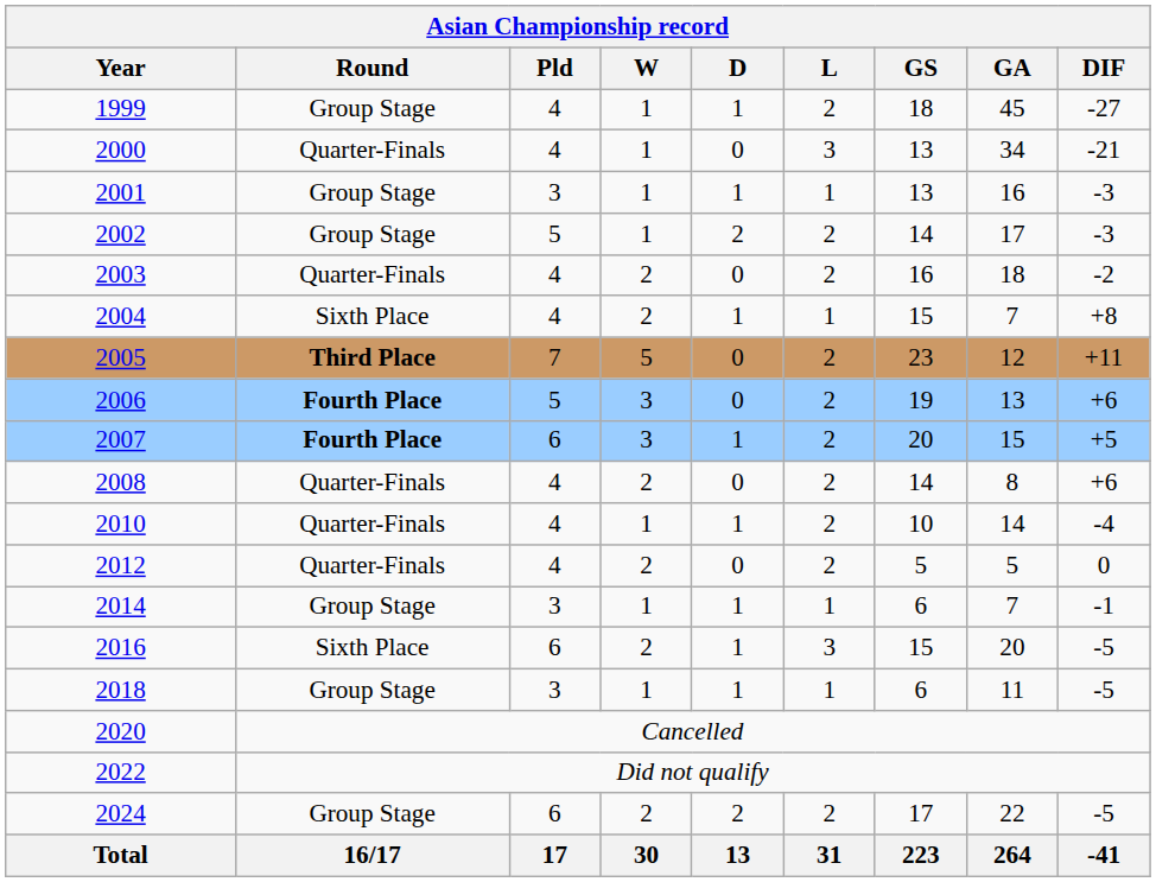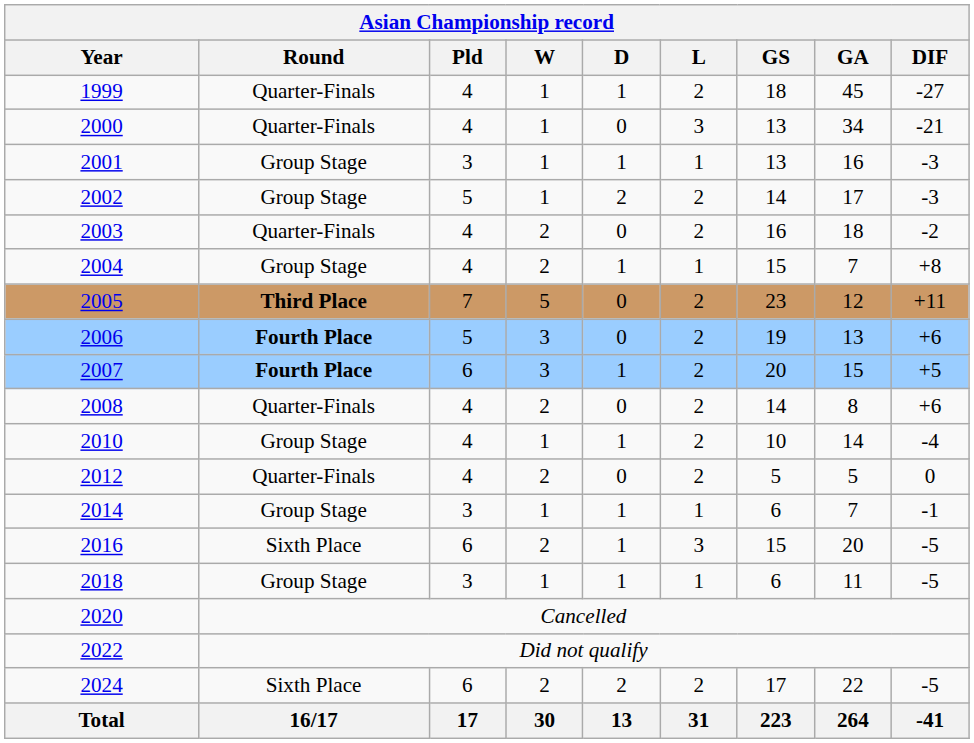1999 | Round: Group Stage -> Quarter-Finals
2004 | Round: Sixth Place -> Group Stage
2010 | Round: Quarter-Finals -> Group Stage
2024 | Round: Group Stage -> Sixth Place
